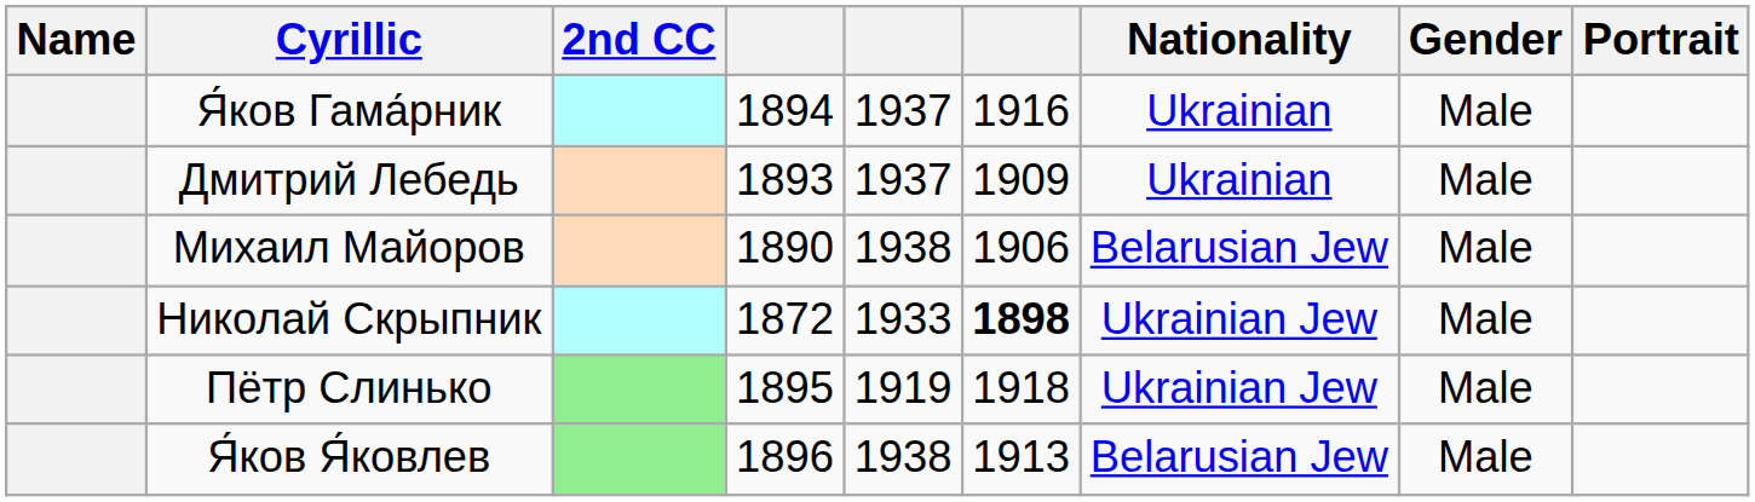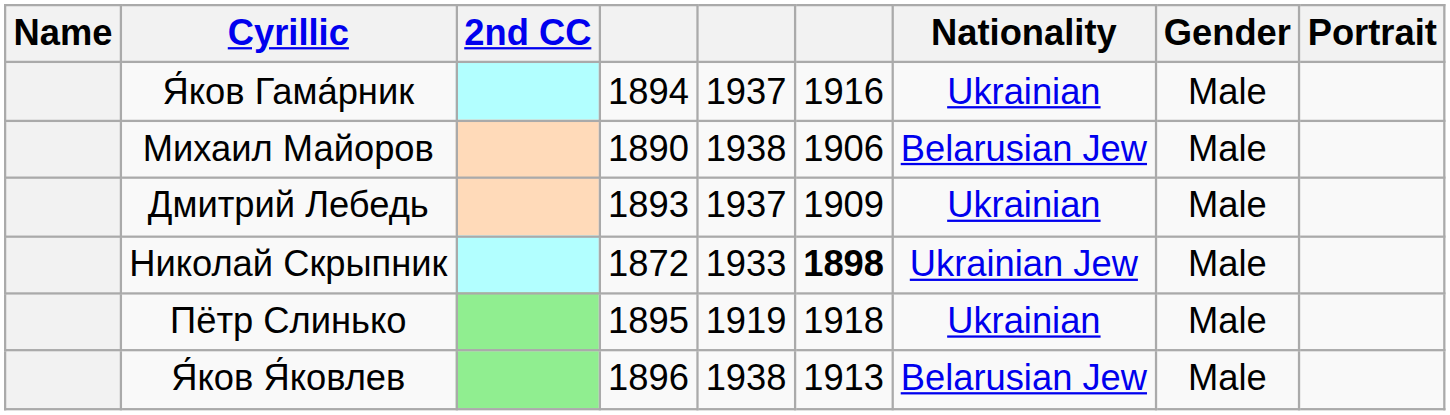rows swapped: Дмитрий Лебедь <-> Михаил Майоров
Пётр Слинько | Nationality: Ukrainian Jew -> Ukrainian
